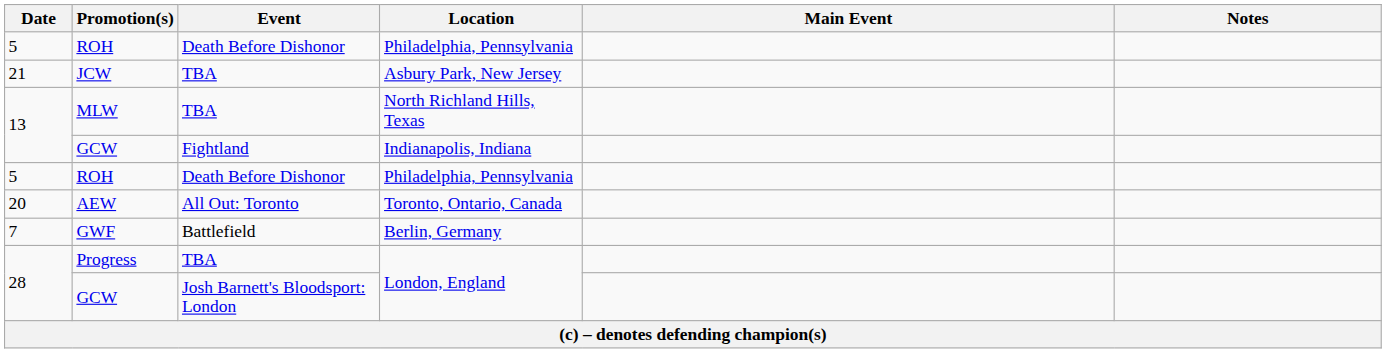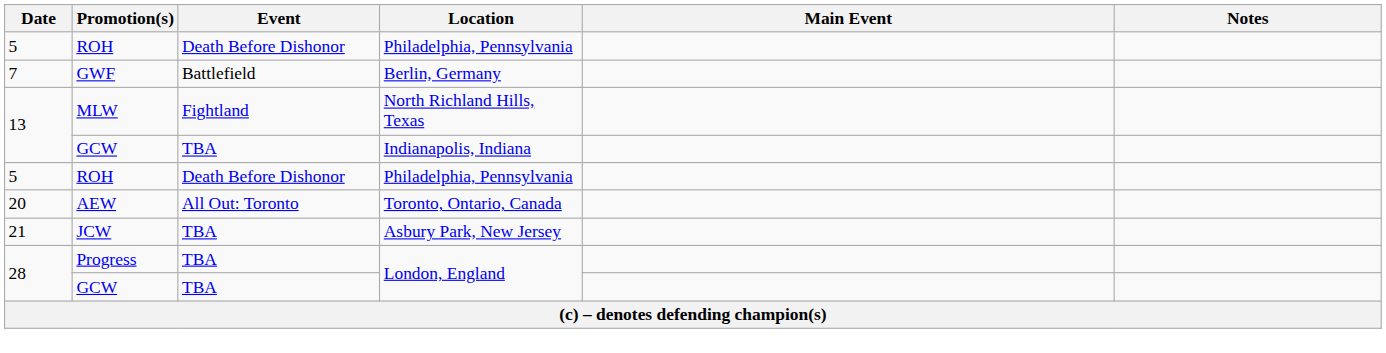rows swapped: GWF <-> JCW
MLW | Event: TBA -> Fightland
GCW / Indianapolis, Indiana | Event: Fightland -> TBA
GCW / London, England | Event: Josh Barnett's Bloodsport: London -> TBA
